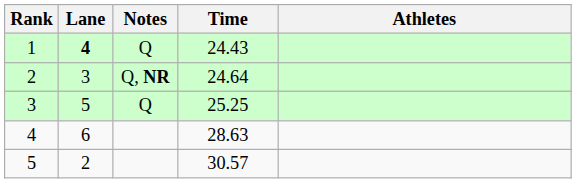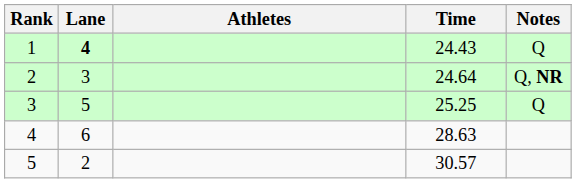columns swapped: Athletes <-> Notes
